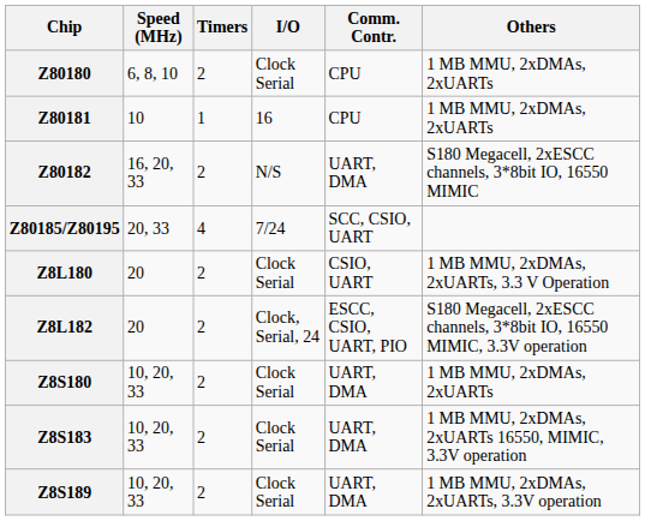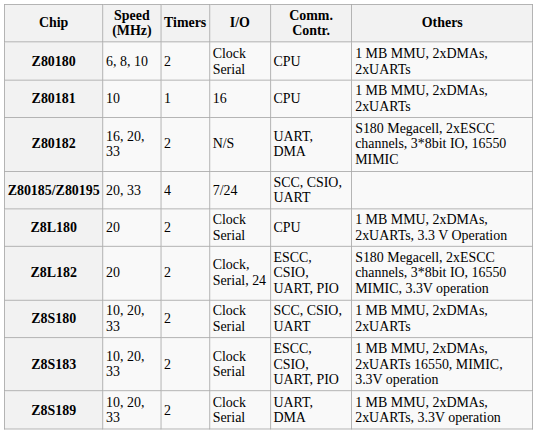Z8L180 | Comm. Contr.: CSIO, UART -> CPU
Z8S180 | Comm. Contr.: UART, DMA -> SCC, CSIO, UART
Z8S183 | Comm. Contr.: UART, DMA -> ESCC, CSIO, UART, PIO
